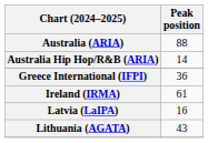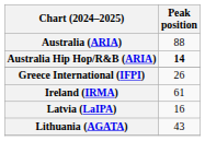Australia Hip Hop/R&B (ARIA) | Peak position: normal -> bold
Greece International (IFPI) | Peak position: 36 -> 26
